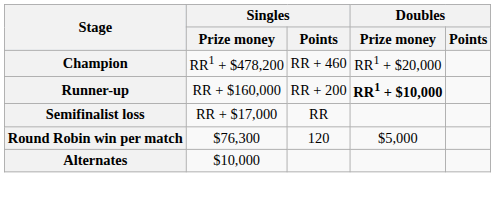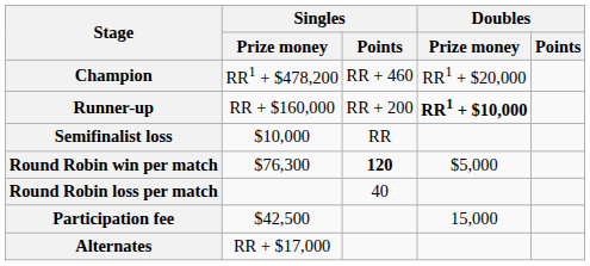Semifinalist loss | Singles / Prize money: RR + $17,000 -> $10,000
Round Robin win per match | Singles / Points: normal -> bold
+ row: Round Robin loss per match | 40
+ row: Participation fee | $42,500 | 15,000
Alternates | Singles / Prize money: $10,000 -> RR + $17,000
